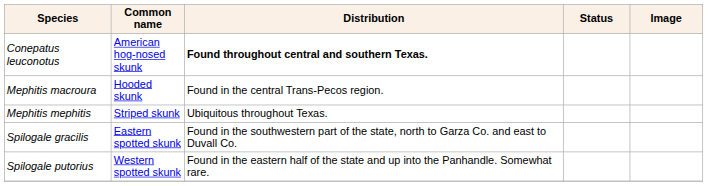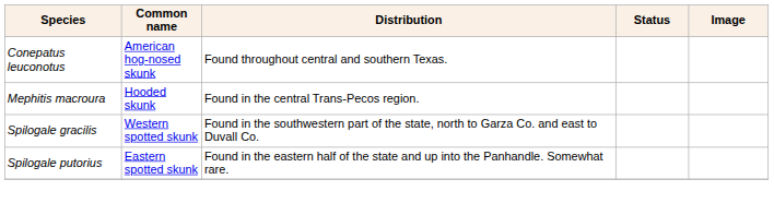Conepatus leuconotus | Distribution: bold -> normal
- row: Mephitis mephitis | Striped skunk | Ubiquitous throughout Texas.
Spilogale gracilis | Common name: Eastern spotted skunk -> Western spotted skunk
Spilogale putorius | Common name: Western spotted skunk -> Eastern spotted skunk
